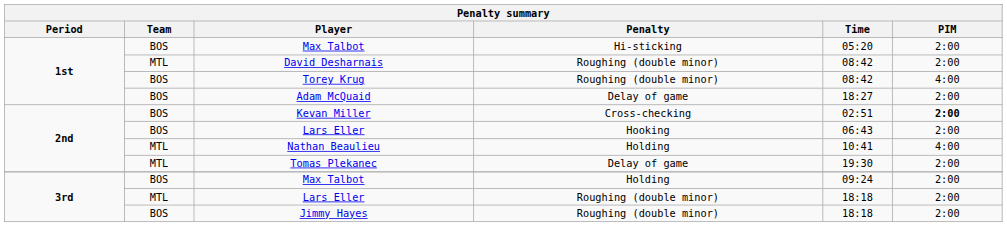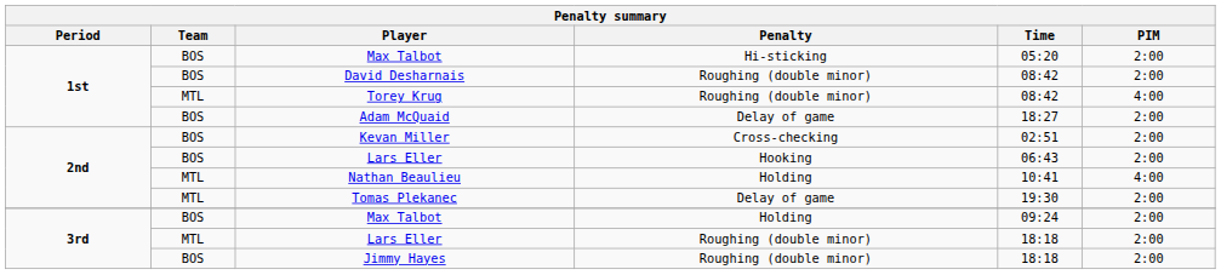David Desharnais | Team: MTL -> BOS
Torey Krug | Team: BOS -> MTL
Kevan Miller | PIM: bold -> normal
